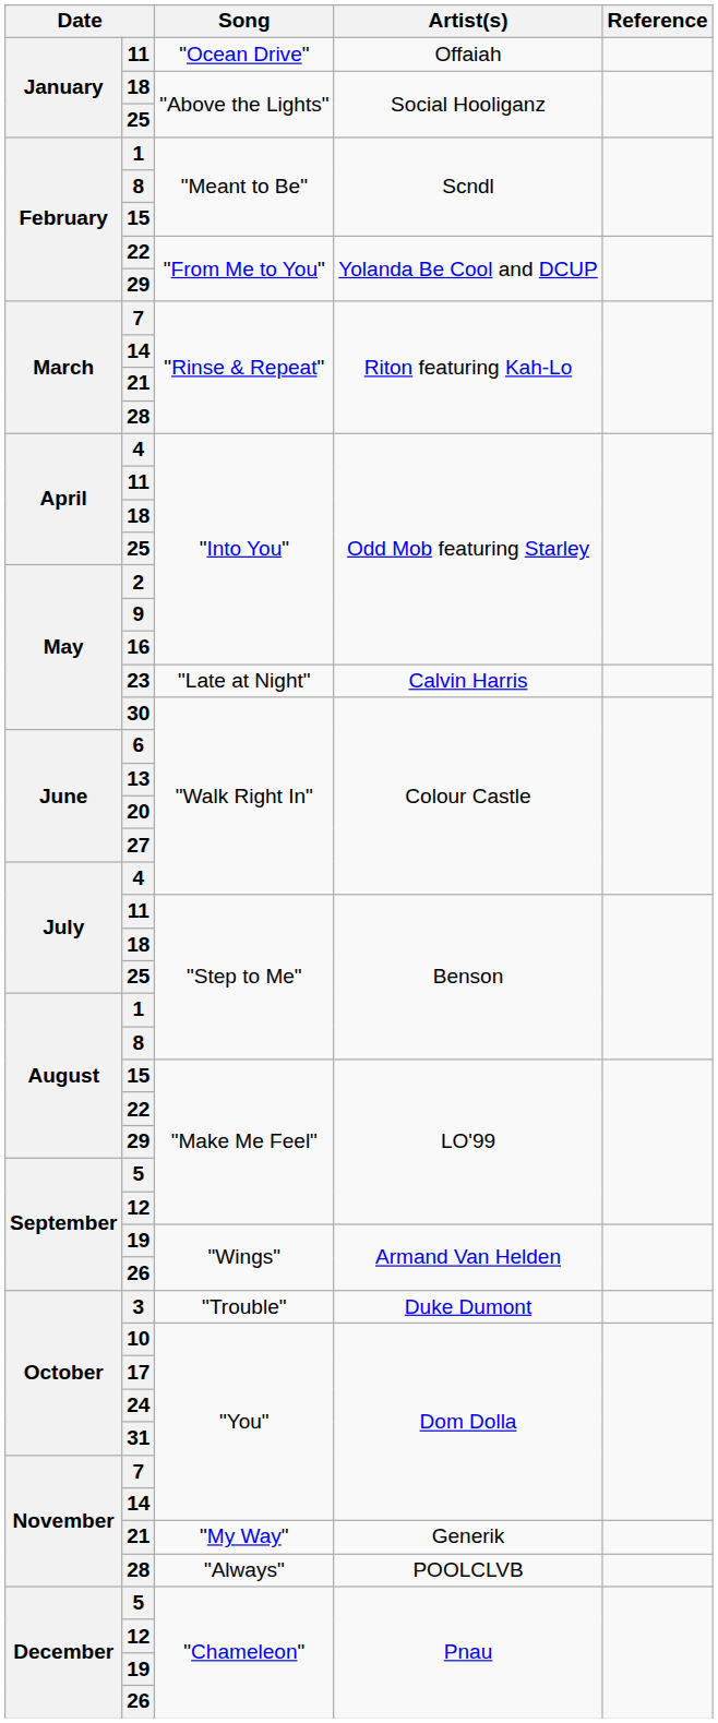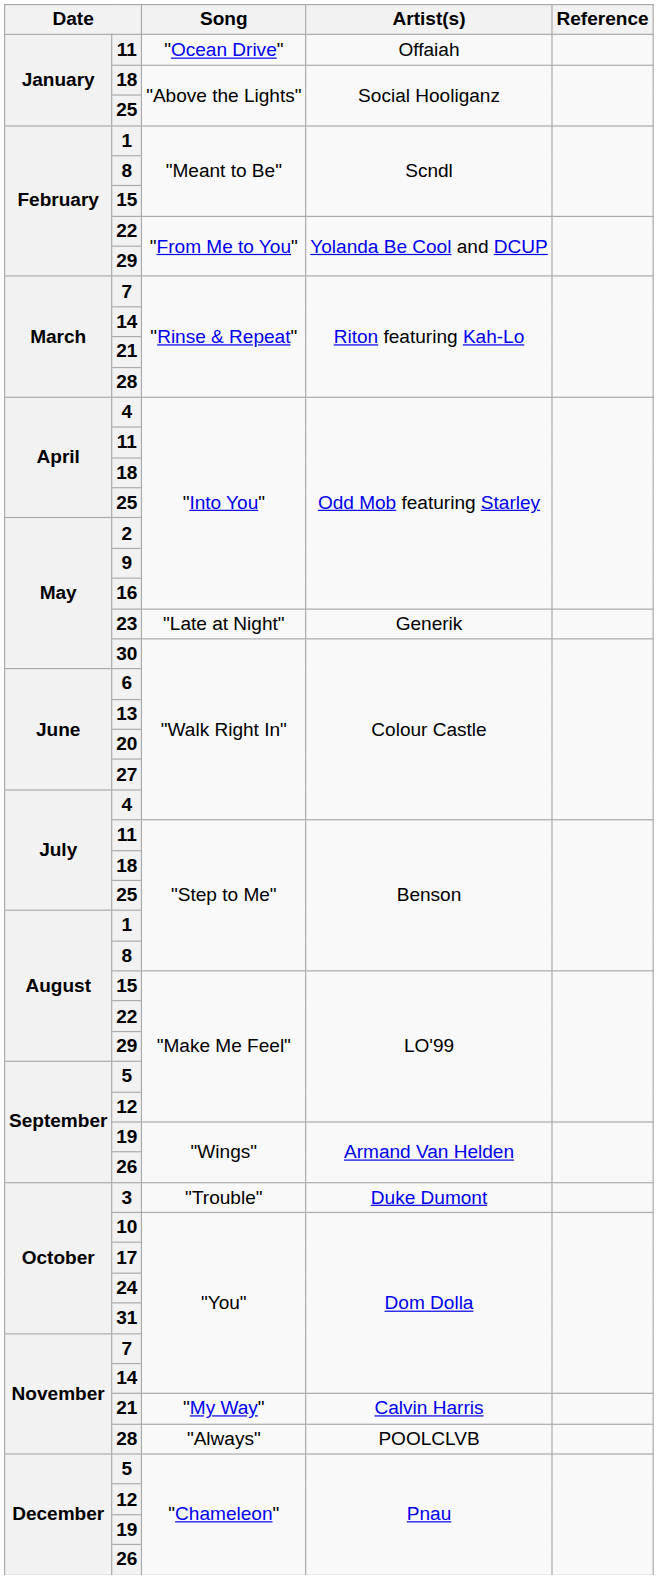23 | Artist(s): Calvin Harris -> Generik
21 / "My Way" | Artist(s): Generik -> Calvin Harris
